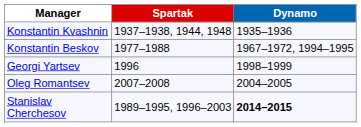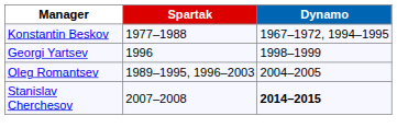- row: Konstantin Kvashnin | 1937–1938, 1944, 1948 | 1935–1936
Oleg Romantsev | Spartak: 2007–2008 -> 1989–1995, 1996–2003
Stanislav Cherchesov | Spartak: 1989–1995, 1996–2003 -> 2007–2008
